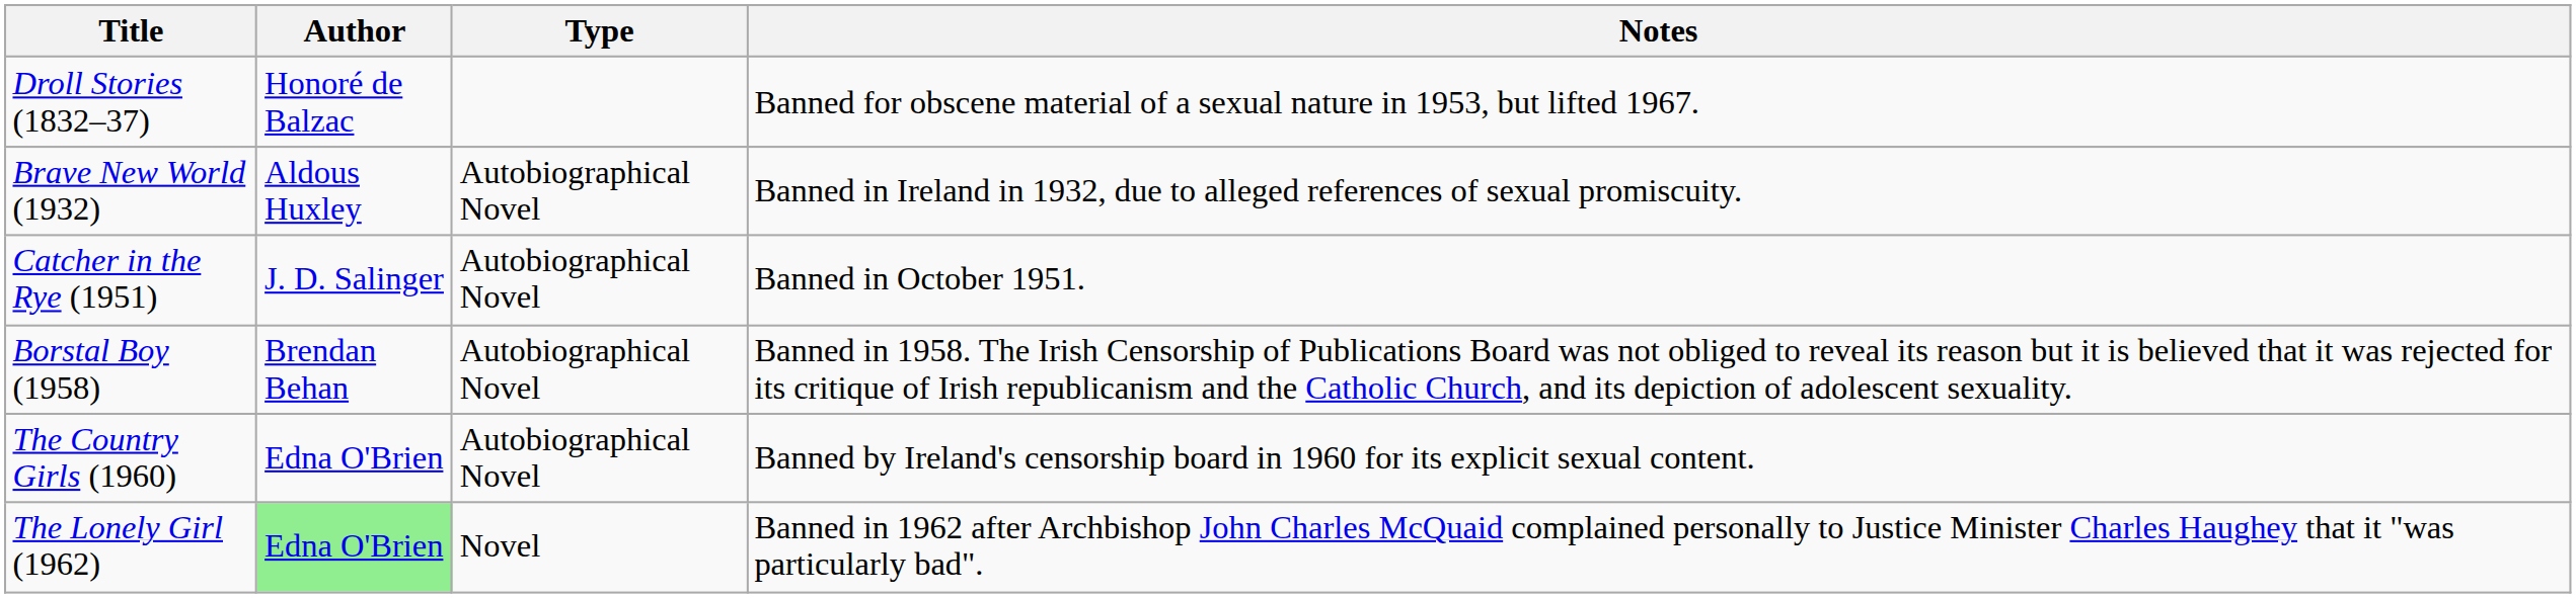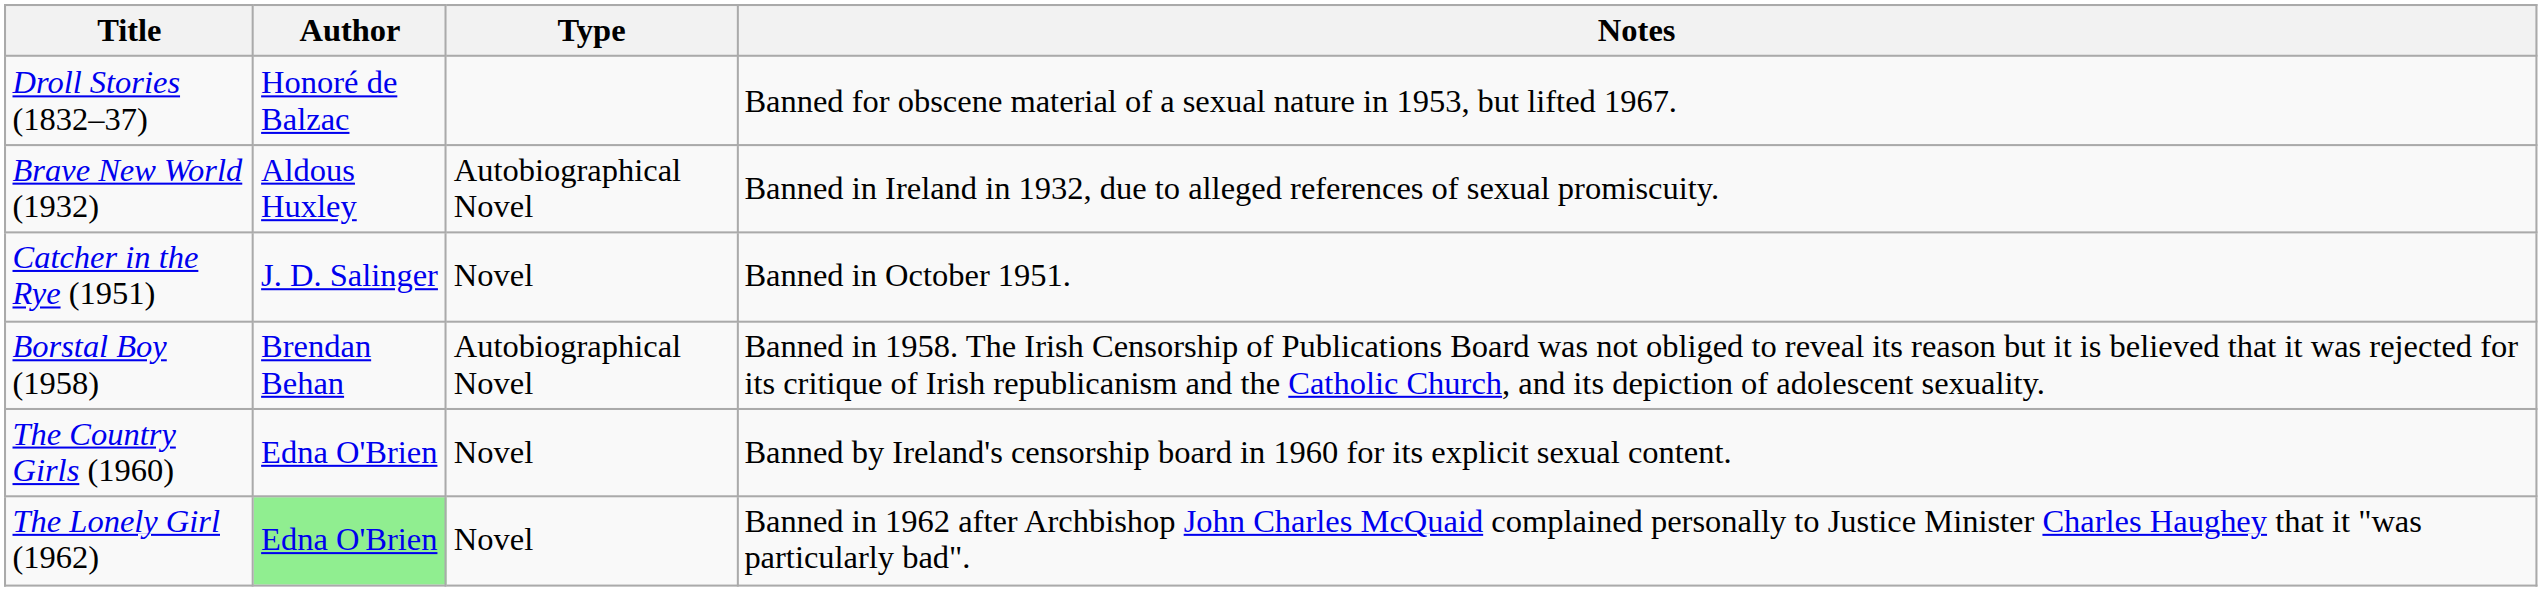Catcher in the Rye (1951) | Type: Autobiographical Novel -> Novel
The Country Girls (1960) | Type: Autobiographical Novel -> Novel
